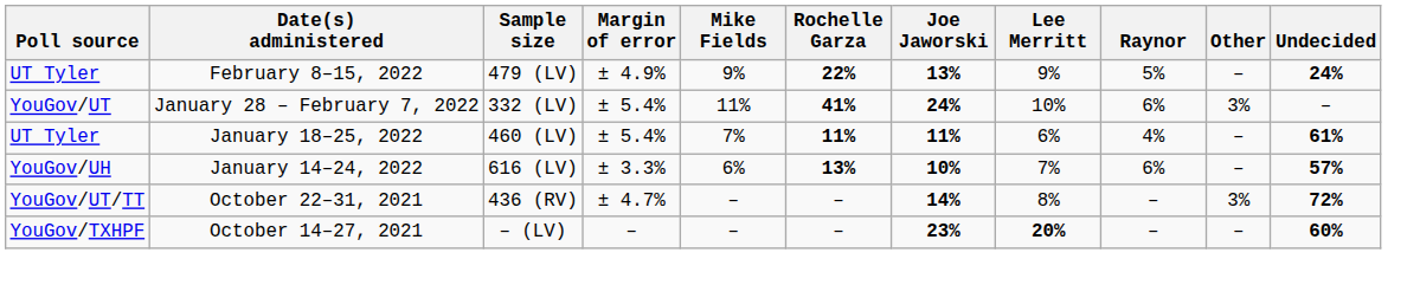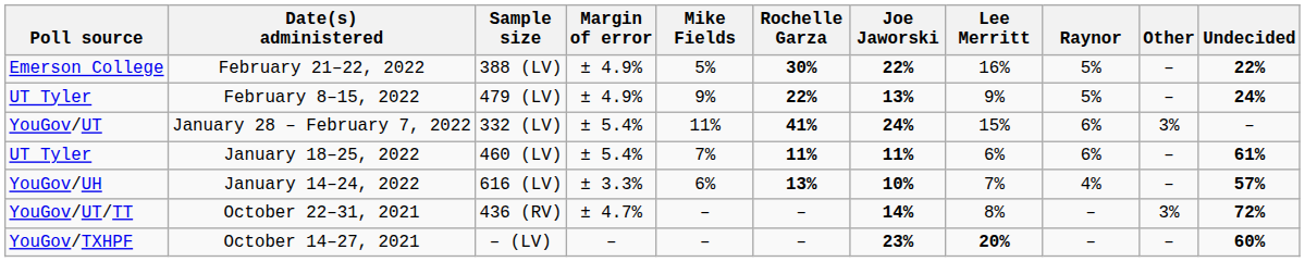+ row: Emerson College | February 21–22, 2022 | 388 (LV) | ± 4.9% | 5% | 30% | 22% | 16% | 5% | – | 22%
January 28 – February 7, 2022 | Lee Merritt: 10% -> 15%
January 18–25, 2022 | Raynor: 4% -> 6%
January 14–24, 2022 | Raynor: 6% -> 4%
